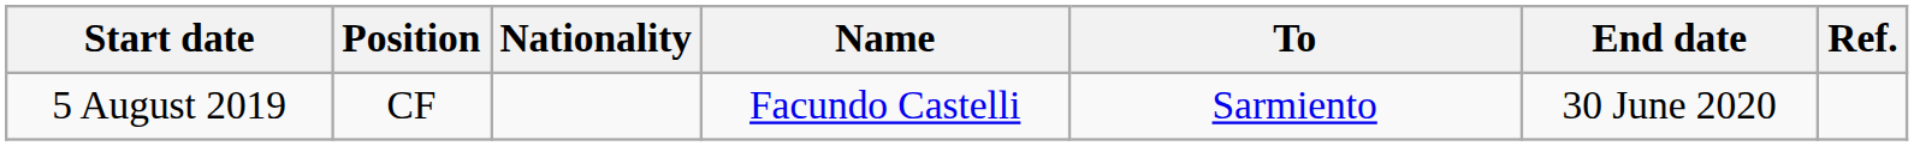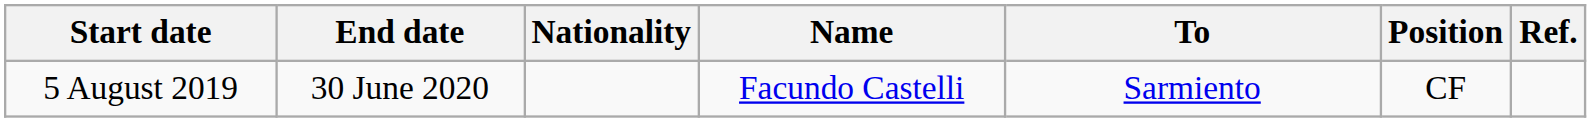columns swapped: Position <-> End date
